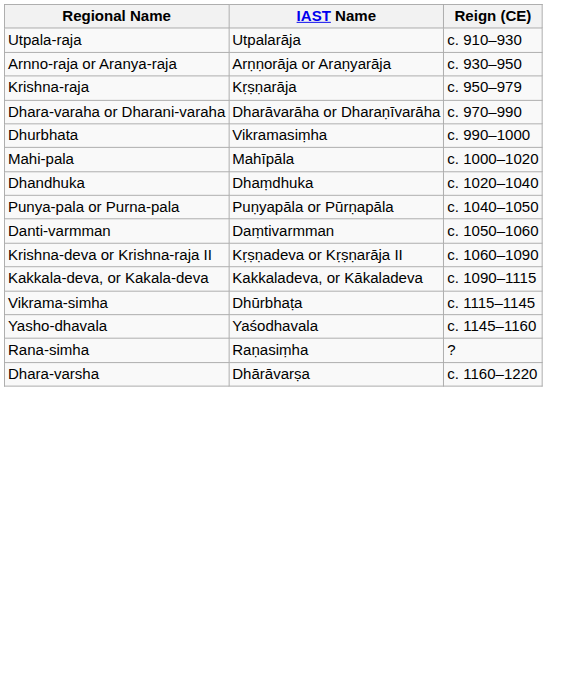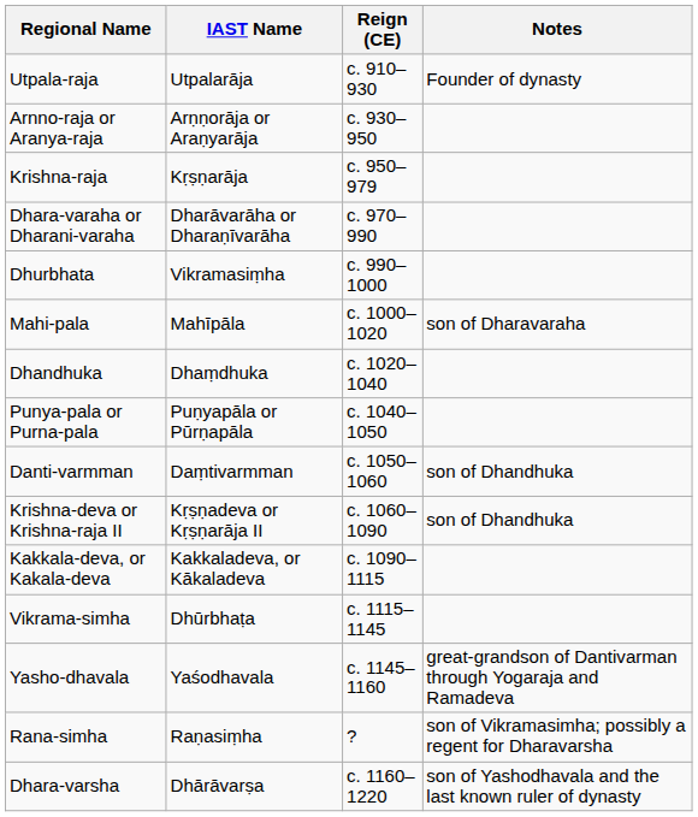+ column: Notes | Founder of dynasty | son of Dharavaraha | son of Dhandhuka | son of Dhandhuka | great-grandson of Dantivarman through Yogaraja and Ramadeva | son of Vikramasimha; possibly a regent for Dharavarsha | son of Yashodhavala and the last known ruler of dynasty
